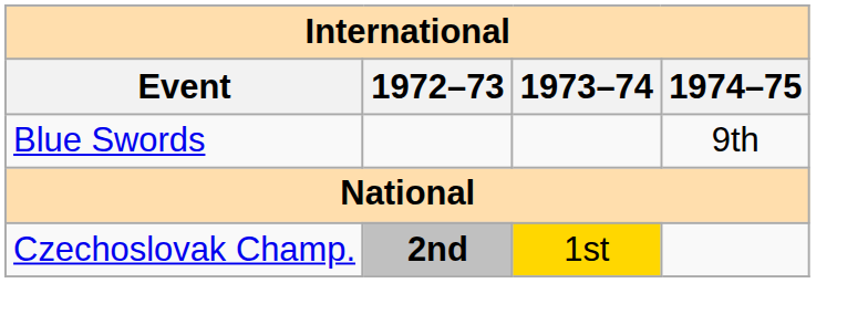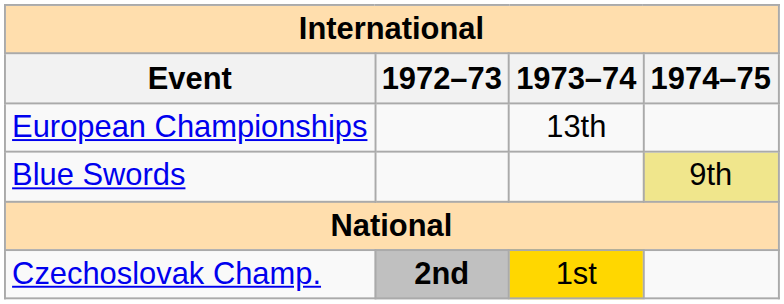+ row: European Championships | 13th
Blue Swords | 1974–75: no background -> khaki background
